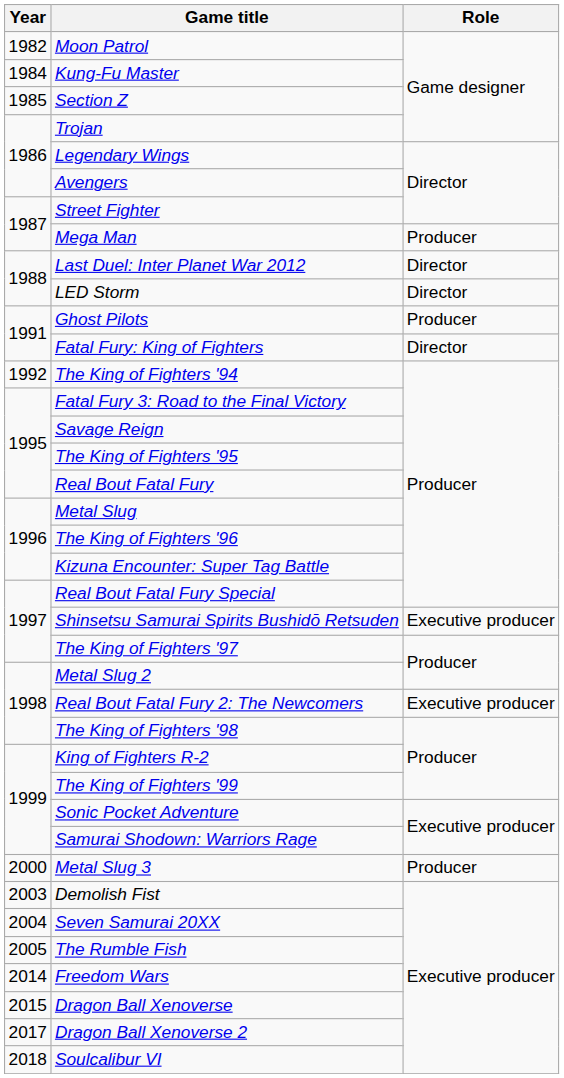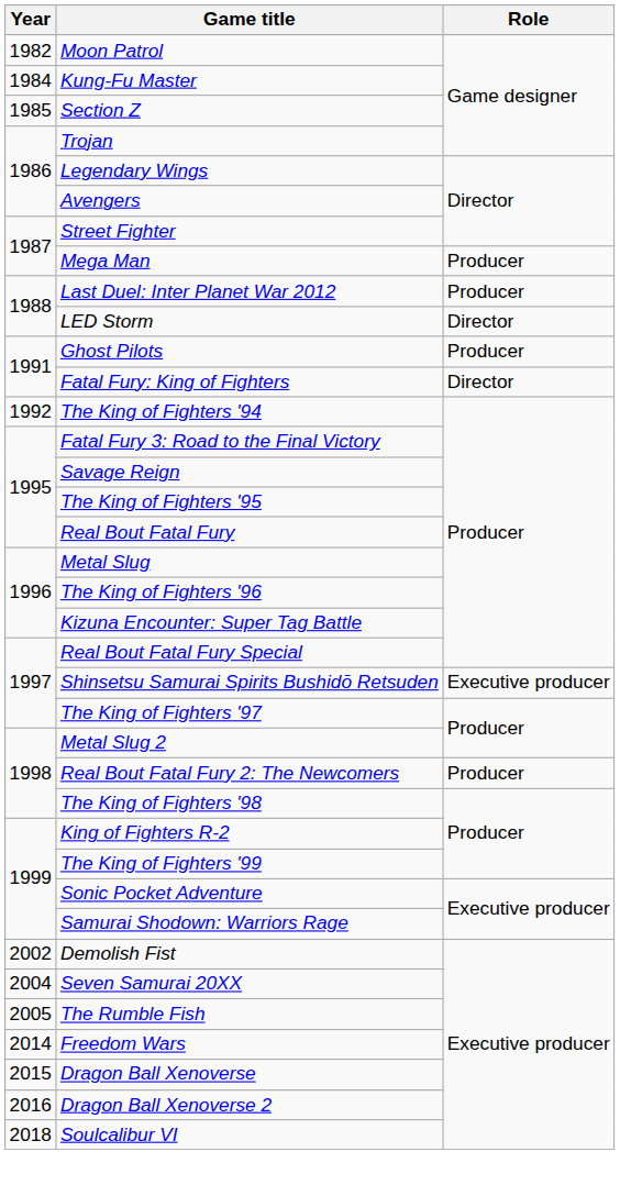Last Duel: Inter Planet War 2012 | Role: Director -> Producer
Real Bout Fatal Fury 2: The Newcomers | Role: Executive producer -> Producer
- row: 2000 | Metal Slug 3 | Producer
Demolish Fist | Year: 2003 -> 2002
Dragon Ball Xenoverse 2 | Year: 2017 -> 2016
